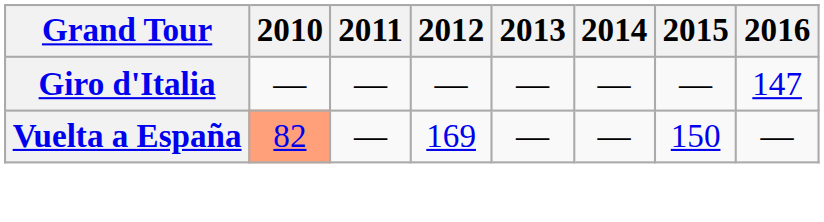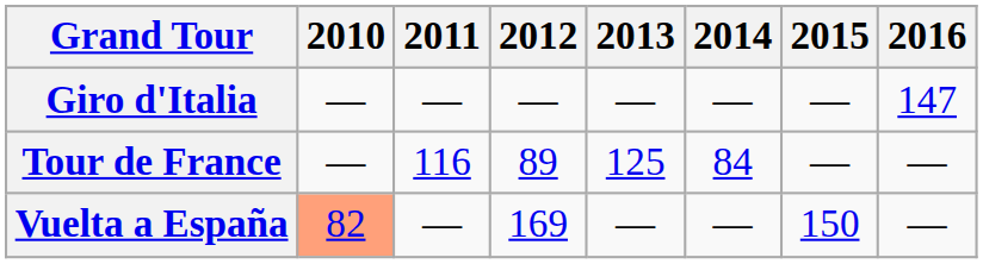+ row: Tour de France | — | 116 | 89 | 125 | 84 | — | —
